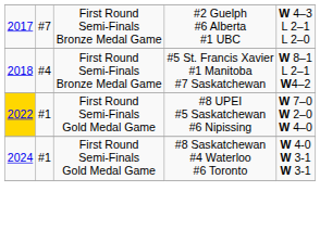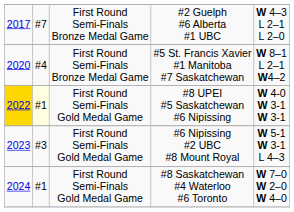#5 St. Francis Xavier #1 Manitoba #7 Saskatchewan | column 1: 2018 -> 2020
#8 UPEI #5 Saskatchewan #6 Nipissing | column 2: no background -> lightyellow background
#8 UPEI #5 Saskatchewan #6 Nipissing | column 5: W 7–0 W 2–0 W 4–0 -> W 4-0 W 3-1 W 3-1
+ row: 2023 | #3 | First Round Semi-Finals Gold Medal Game | #6 Nipissing #2 UBC #8 Mount Royal | W 5-1 W 3-1 L 4–3
#8 Saskatchewan #4 Waterloo #6 Toronto | column 5: W 4-0 W 3-1 W 3-1 -> W 7–0 W 2–0 W 4–0
